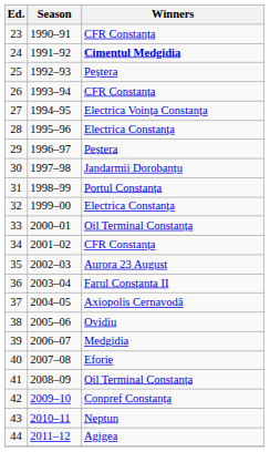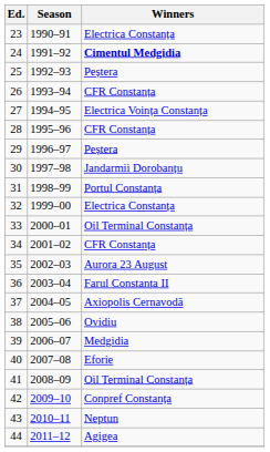23 | Winners: CFR Constanța -> Electrica Constanța
28 | Winners: Electrica Constanța -> CFR Constanța
